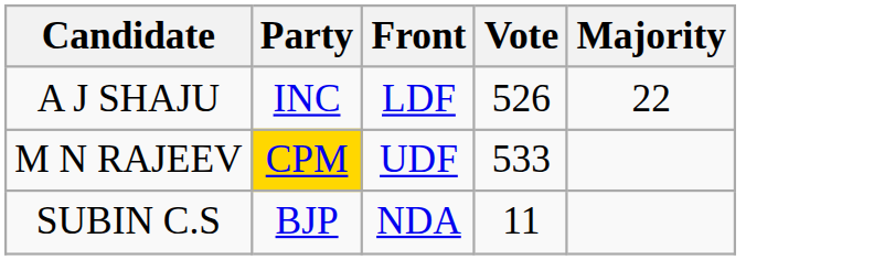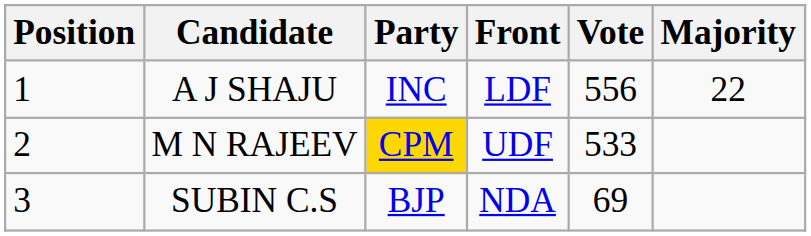+ column: Position | 1 | 2 | 3
A J SHAJU | Vote: 526 -> 556
SUBIN C.S | Vote: 11 -> 69
